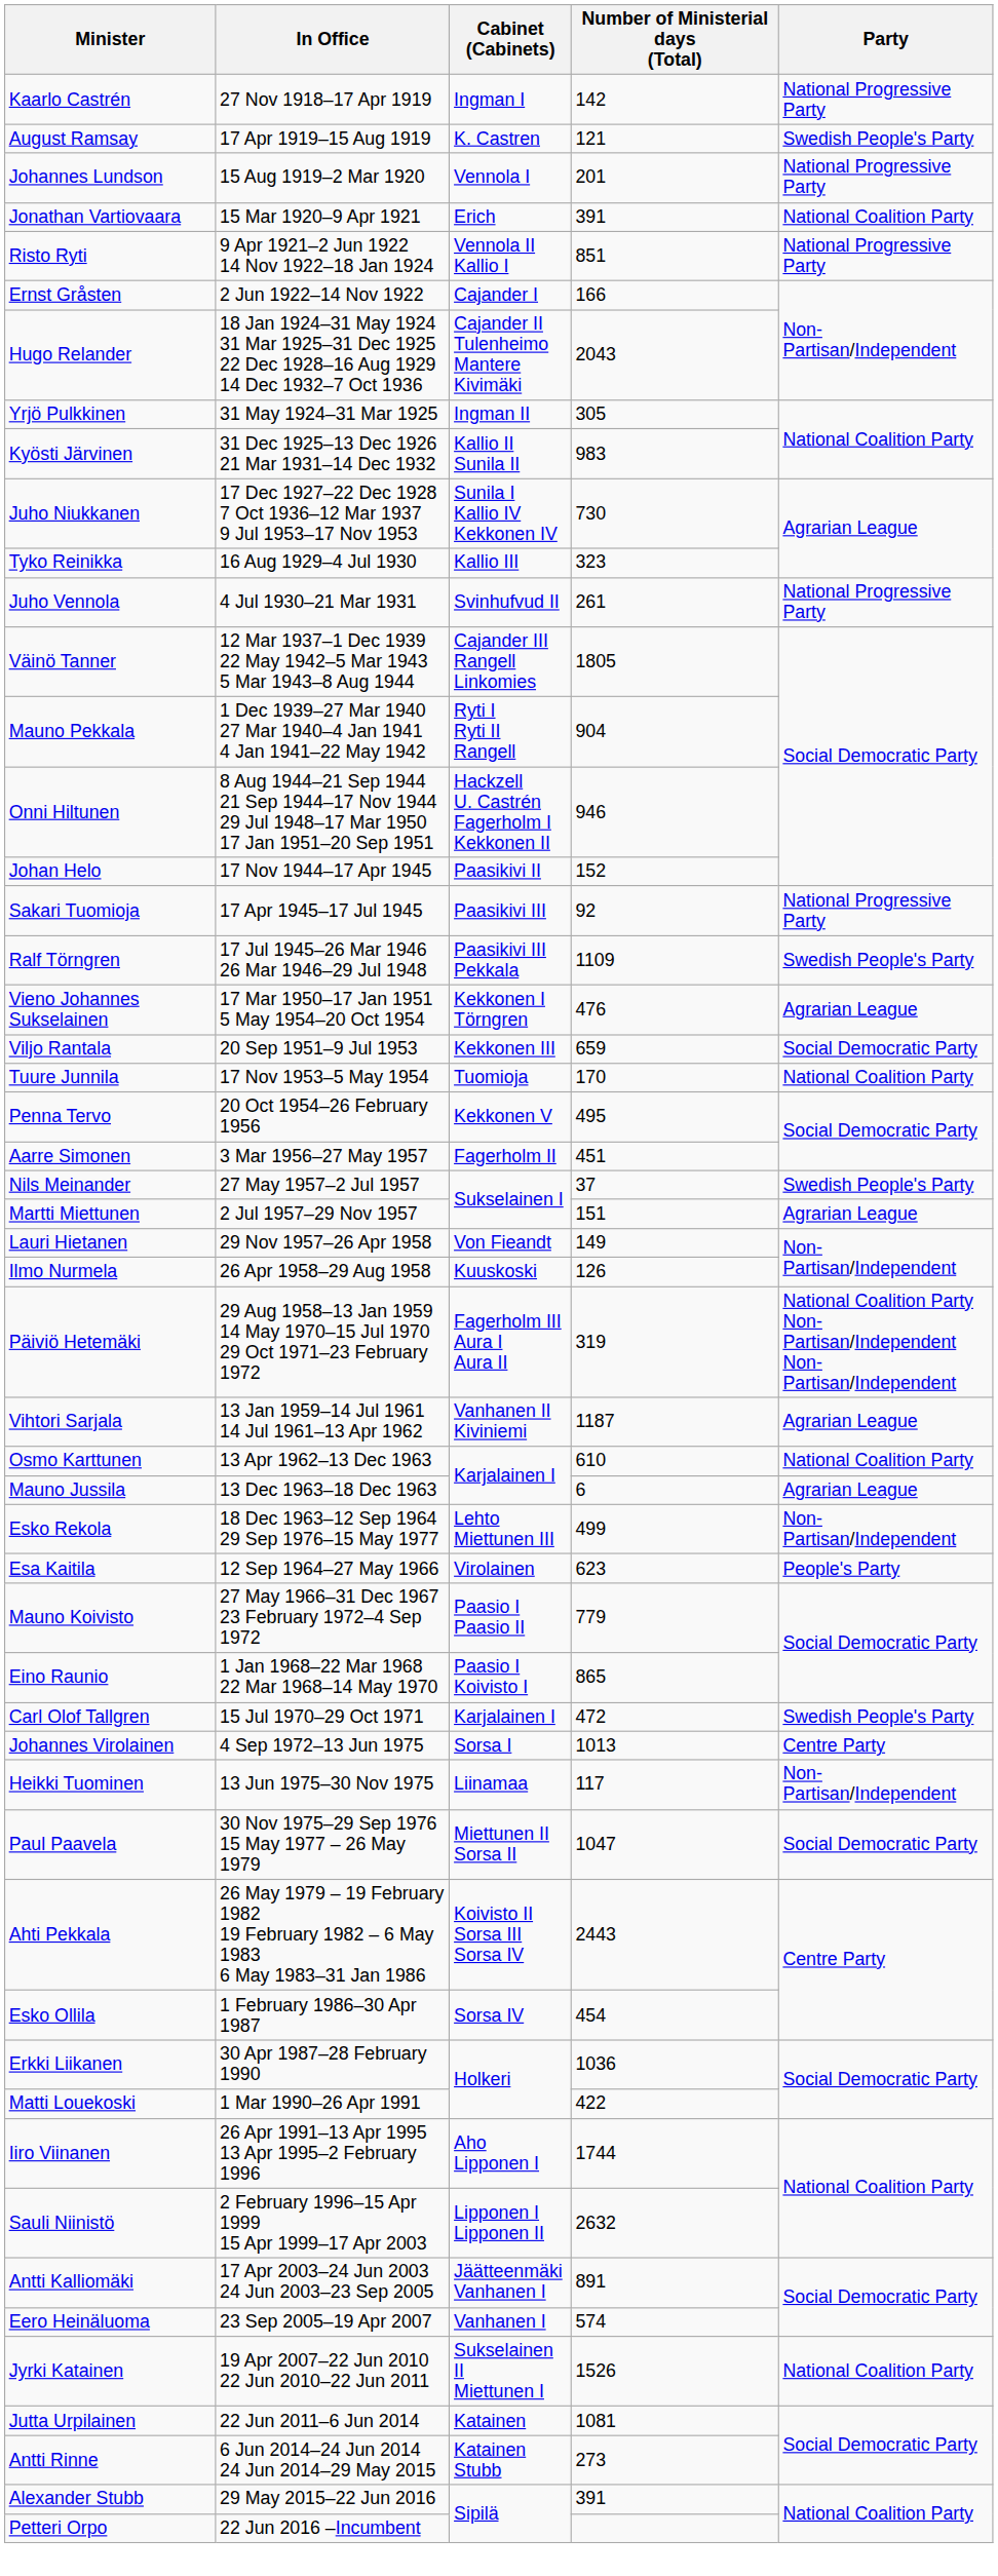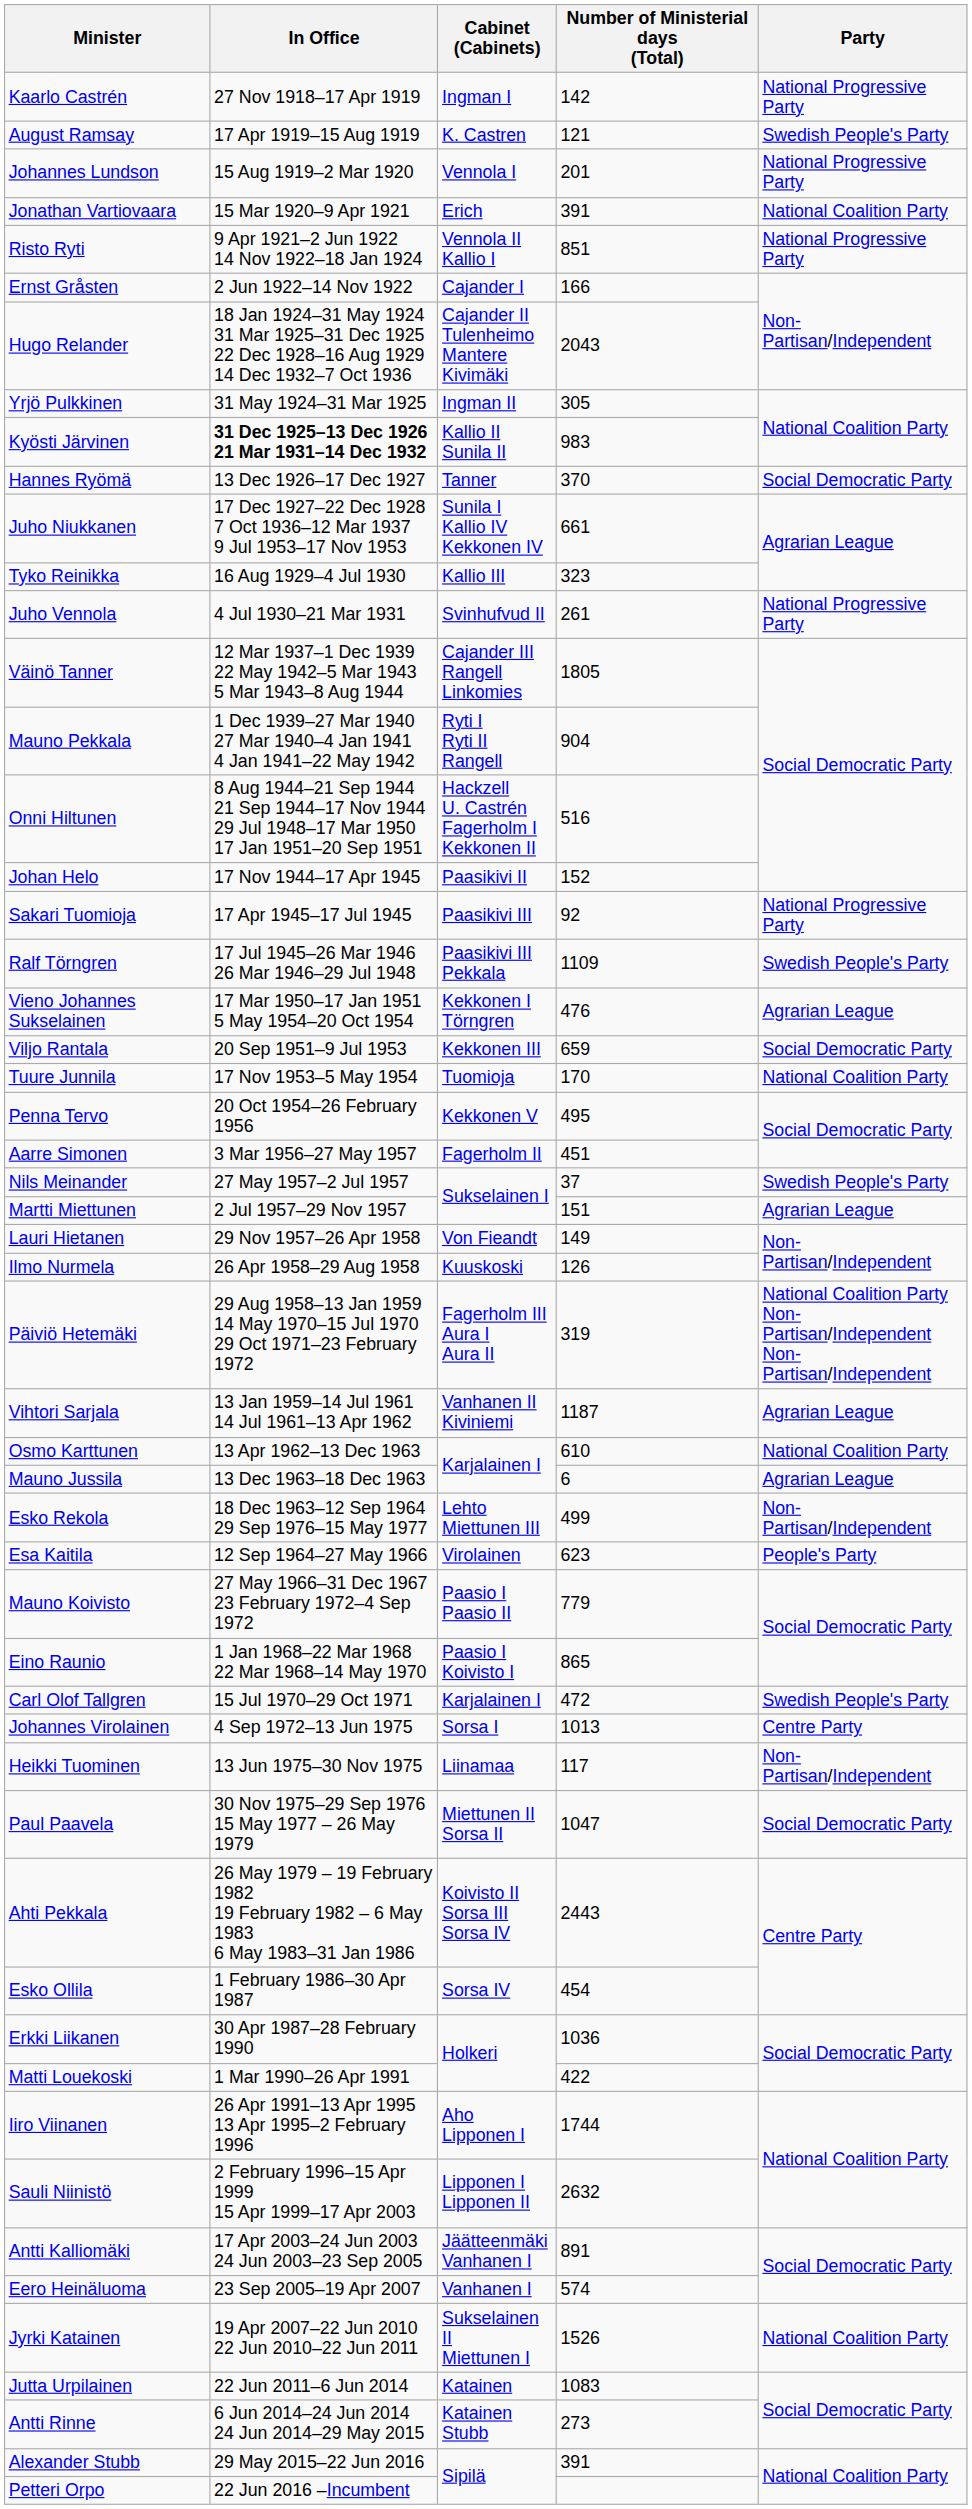Kyösti Järvinen | In Office: normal -> bold
+ row: Hannes Ryömä | 13 Dec 1926–17 Dec 1927 | Tanner | 370 | Social Democratic Party
Juho Niukkanen | Number of Ministerial days (Total): 730 -> 661
Onni Hiltunen | Number of Ministerial days (Total): 946 -> 516
Jutta Urpilainen | Number of Ministerial days (Total): 1081 -> 1083
